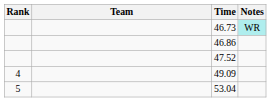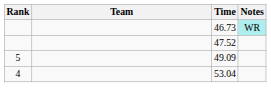- row: 46.86
49.09 | Rank: 4 -> 5
53.04 | Rank: 5 -> 4
